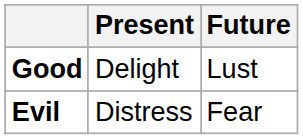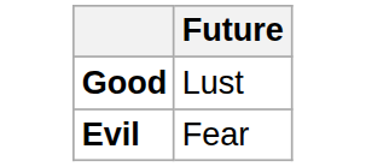- column: Present | Delight | Distress
